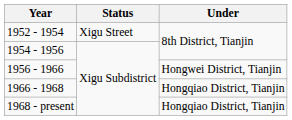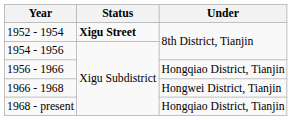1952 - 1954 | Status: normal -> bold
1956 - 1966 | Under: Hongwei District, Tianjin -> Hongqiao District, Tianjin
1966 - 1968 | Under: Hongqiao District, Tianjin -> Hongwei District, Tianjin
